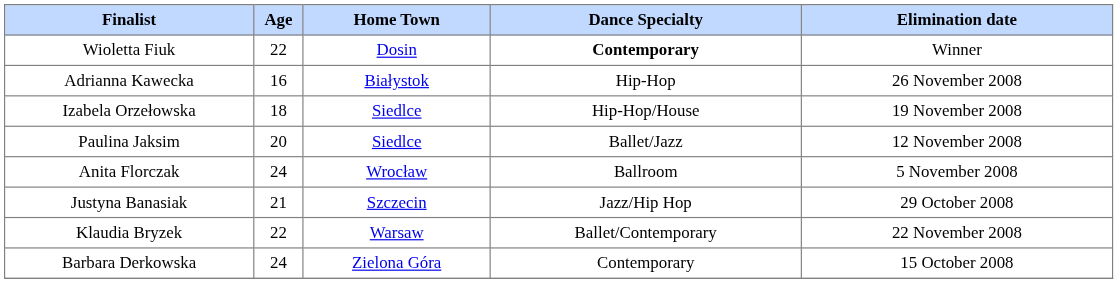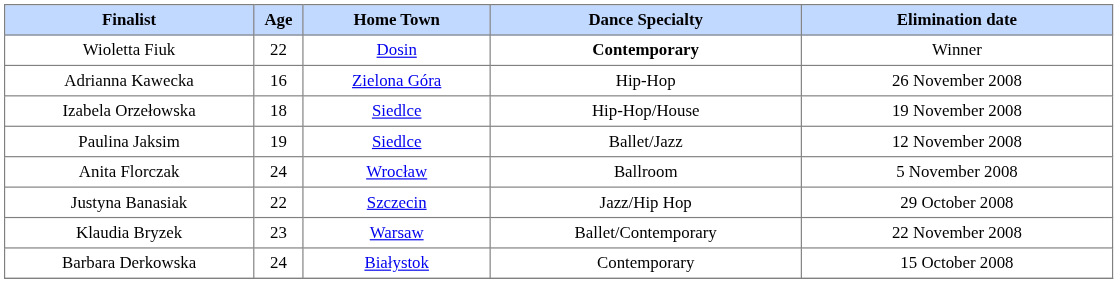Adrianna Kawecka | Home Town: Białystok -> Zielona Góra
Paulina Jaksim | Age: 20 -> 19
Justyna Banasiak | Age: 21 -> 22
Klaudia Bryzek | Age: 22 -> 23
Barbara Derkowska | Home Town: Zielona Góra -> Białystok
